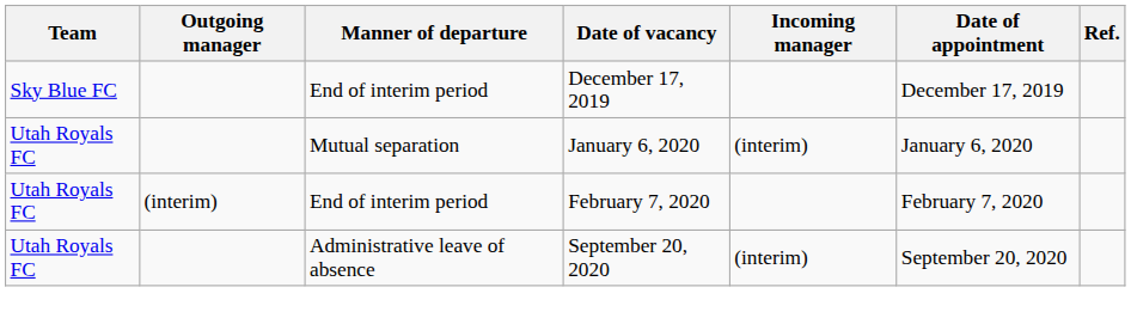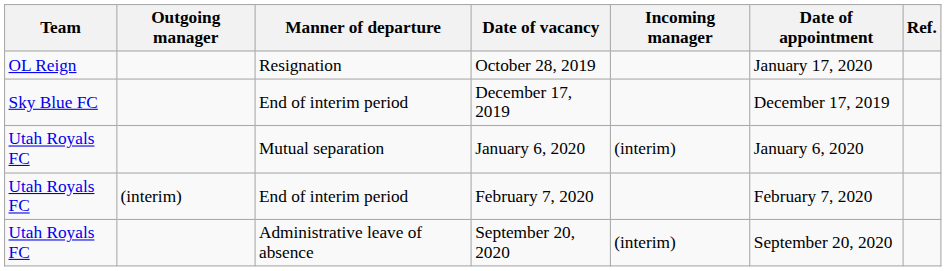+ row: OL Reign | Resignation | October 28, 2019 | January 17, 2020
